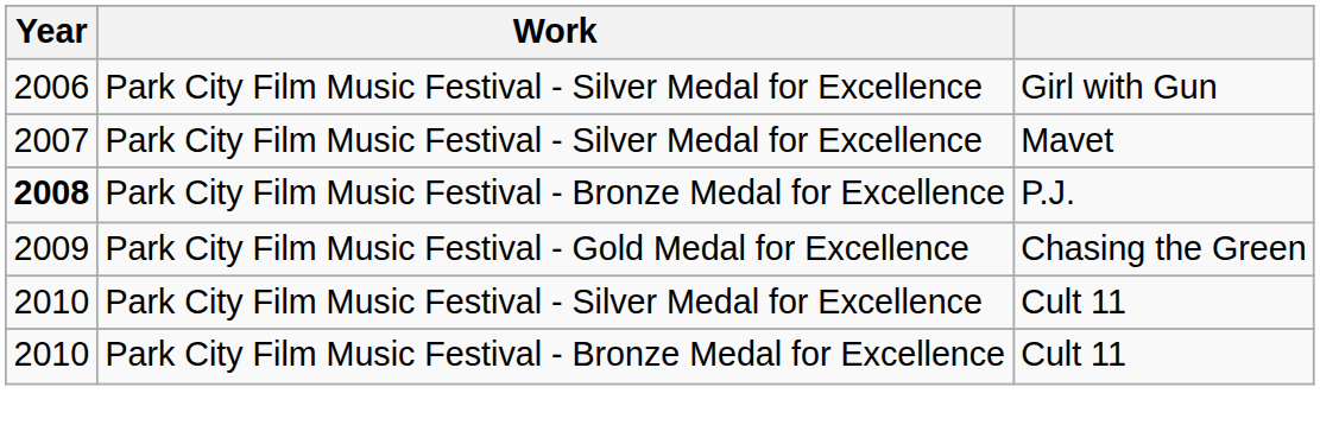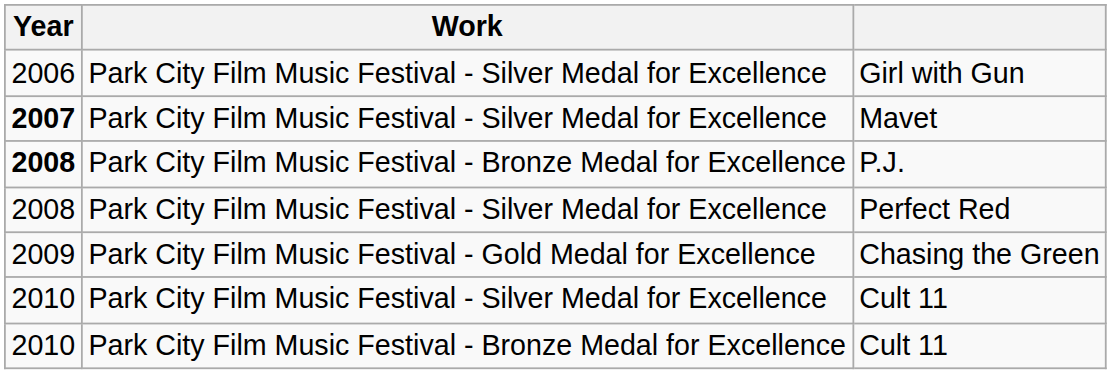Mavet | Year: normal -> bold
+ row: 2008 | Park City Film Music Festival - Silver Medal for Excellence | Perfect Red
